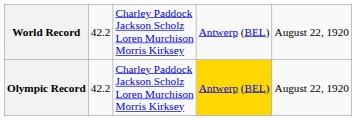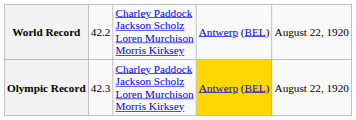Olympic Record | column 2: 42.2 -> 42.3
